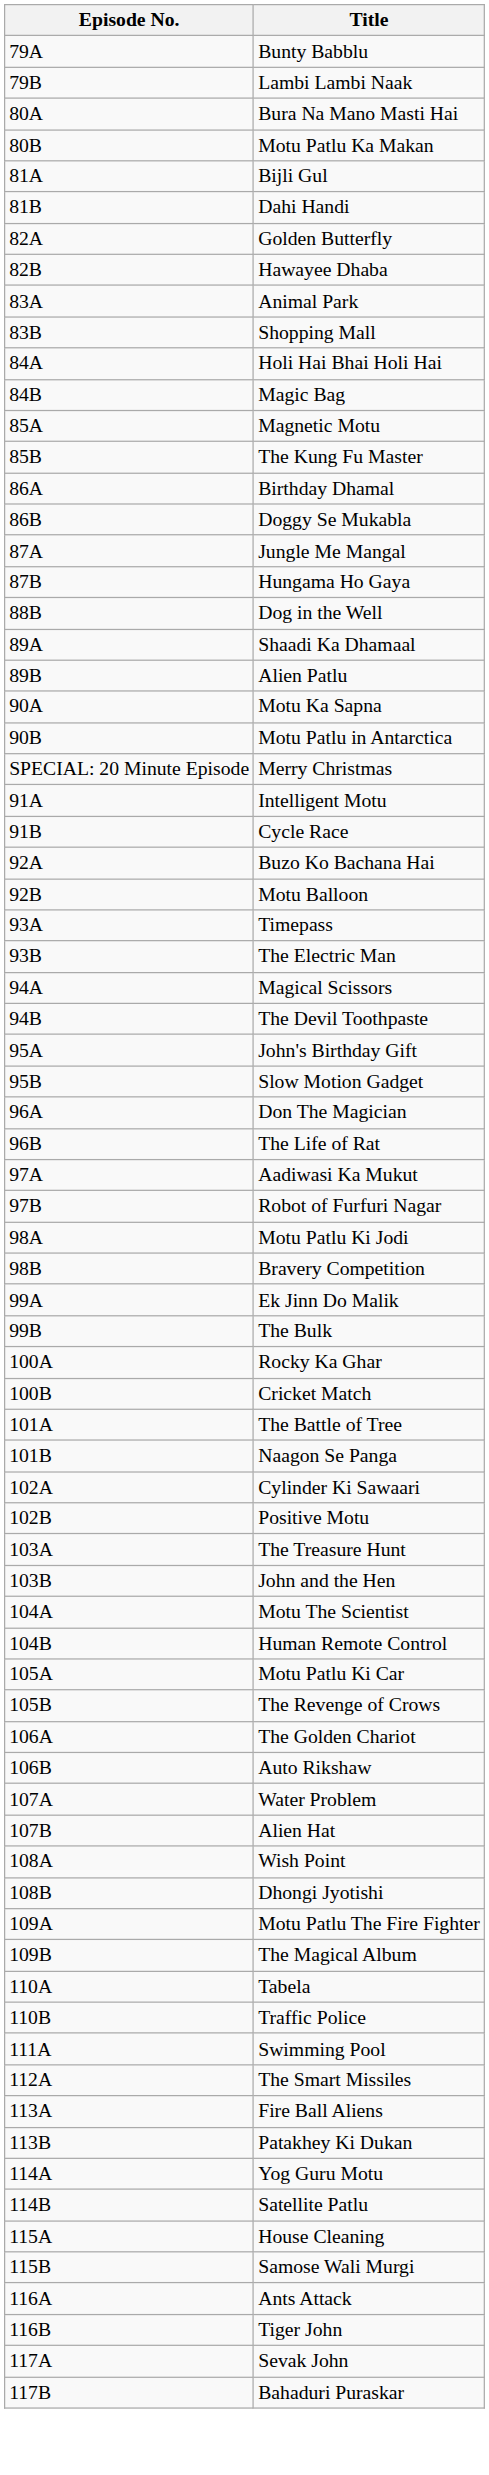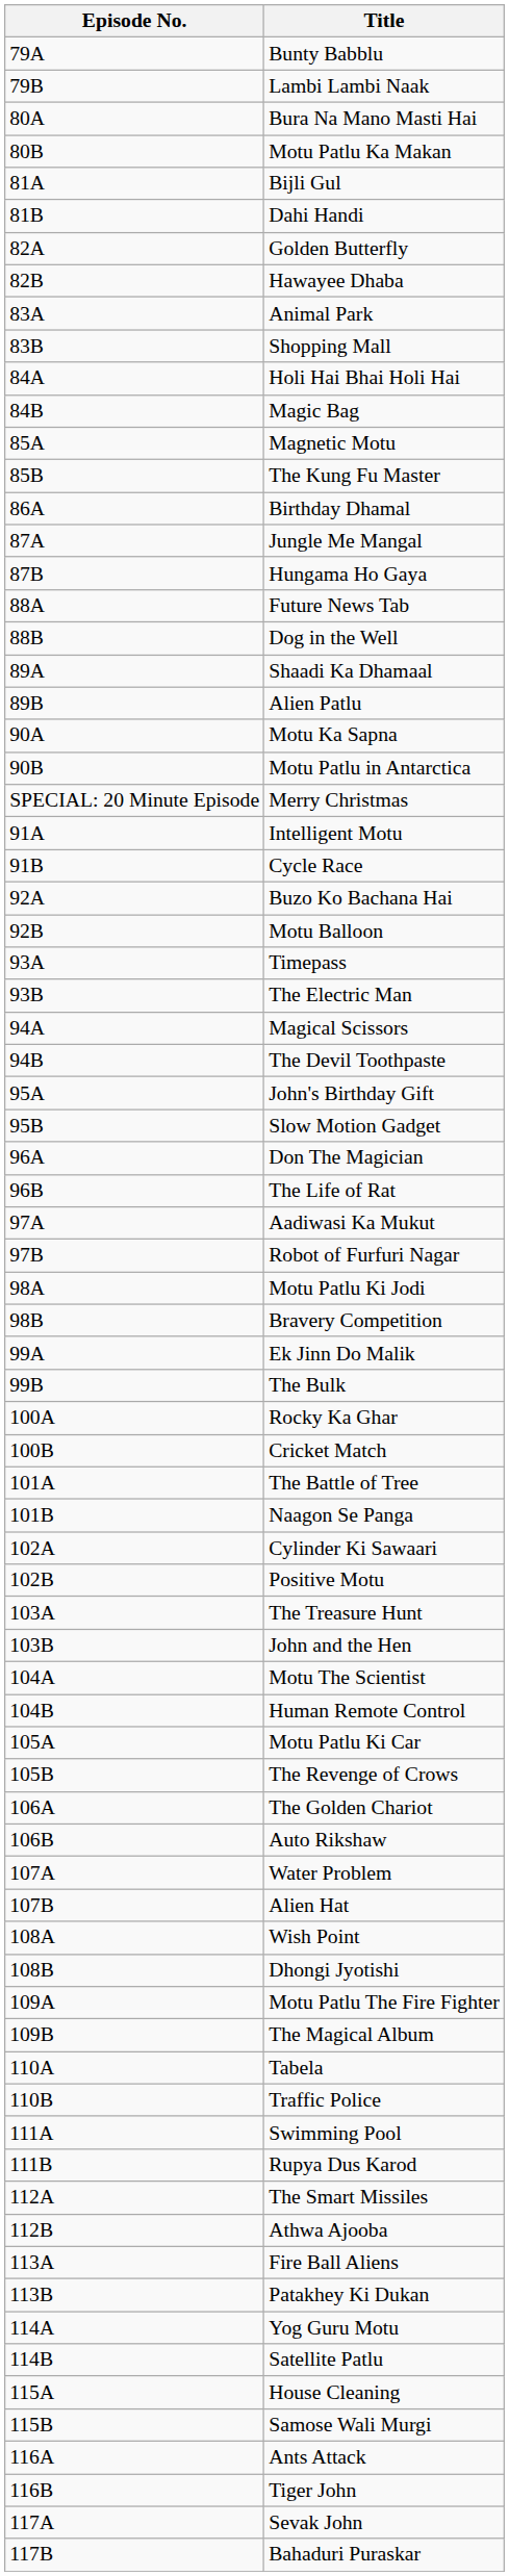- row: 86B | Doggy Se Mukabla
+ row: 88A | Future News Tab
+ row: 111B | Rupya Dus Karod
+ row: 112B | Athwa Ajooba
